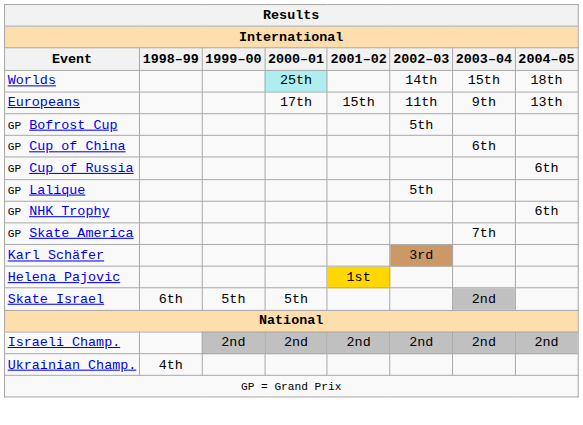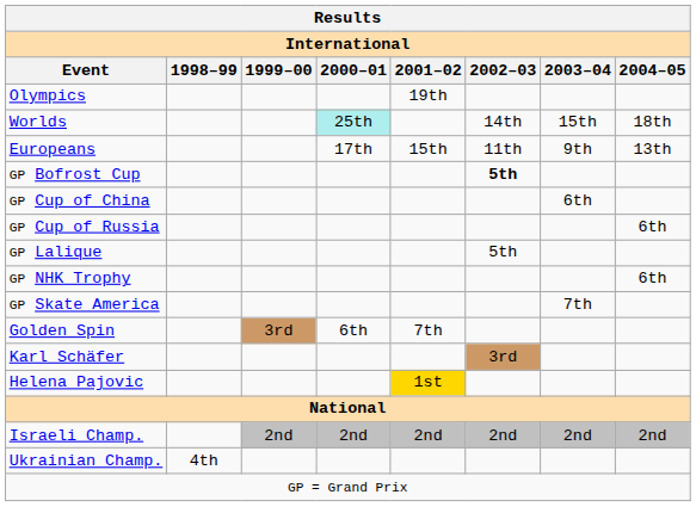+ row: Olympics | 19th
GP Bofrost Cup | 2002–03: normal -> bold
+ row: Golden Spin | 3rd | 6th | 7th
- row: Skate Israel | 6th | 5th | 5th | 2nd
